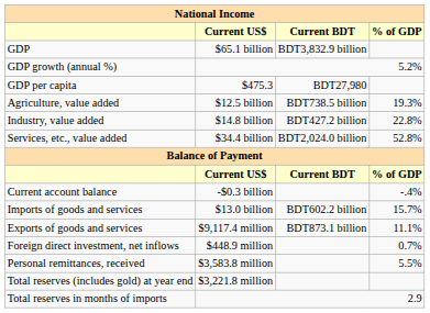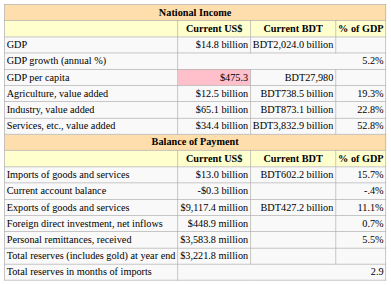GDP | Current US$: $65.1 billion -> $14.8 billion
GDP | Current BDT: BDT3,832.9 billion -> BDT2,024.0 billion
GDP per capita | Current US$: no background -> pink background
Industry, value added | Current US$: $14.8 billion -> $65.1 billion
Industry, value added | Current BDT: BDT427.2 billion -> BDT873.1 billion
Services, etc., value added | Current BDT: BDT2,024.0 billion -> BDT3,832.9 billion
rows swapped: Current account balance <-> Imports of goods and services
Exports of goods and services | Current BDT: BDT873.1 billion -> BDT427.2 billion
